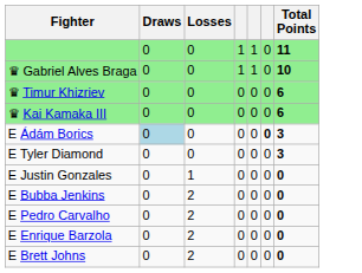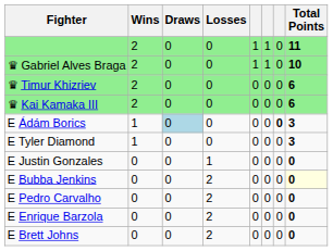+ column: Wins | 2 | 2 | 2 | 2 | 1 | 1 | 0 | 0 | 0 | 0 | 0
E Bubba Jenkins | Total Points: no background -> lightyellow background
